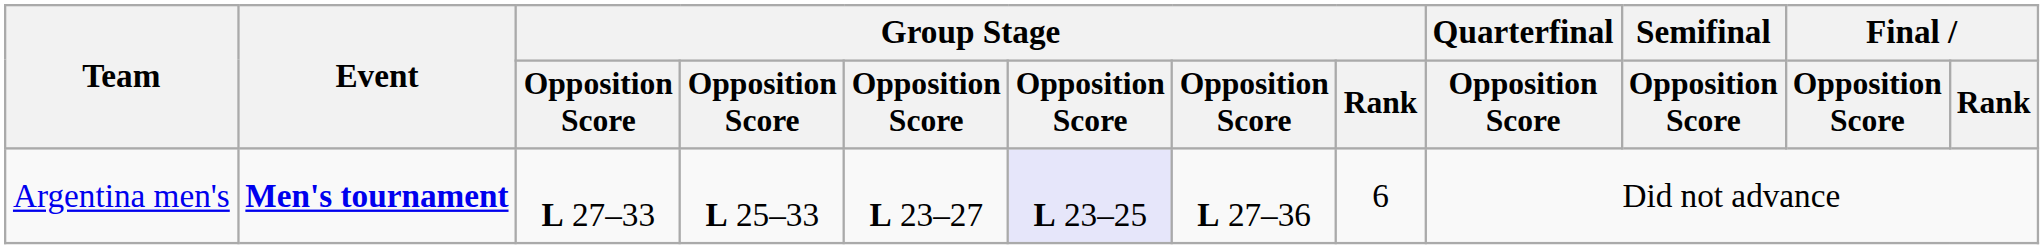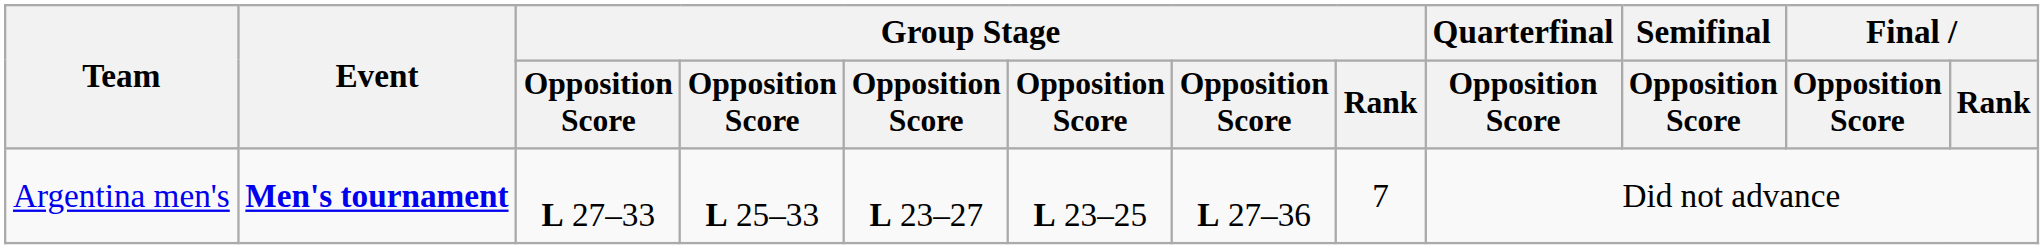Argentina men's | column 6: lavender background -> no background
Argentina men's | Group Stage / Rank: 6 -> 7
